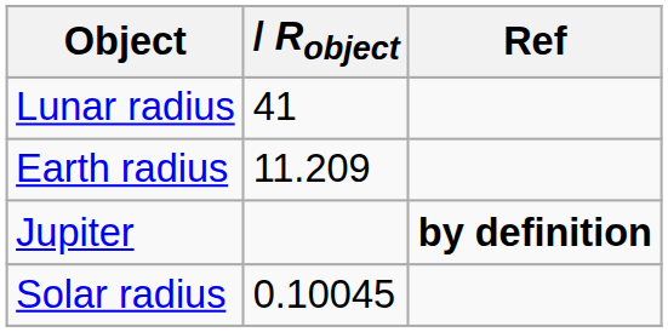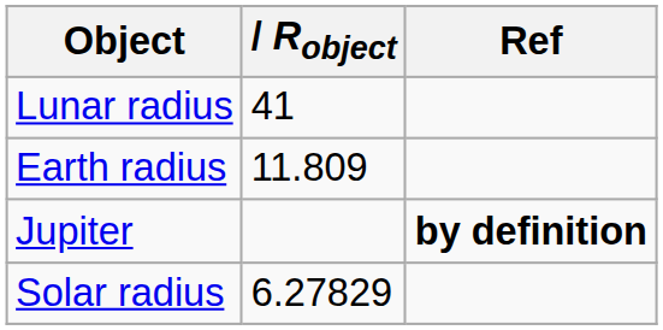Earth radius | Robject: 11.209 -> 11.809
Solar radius | Robject: 0.10045 -> 6.27829
